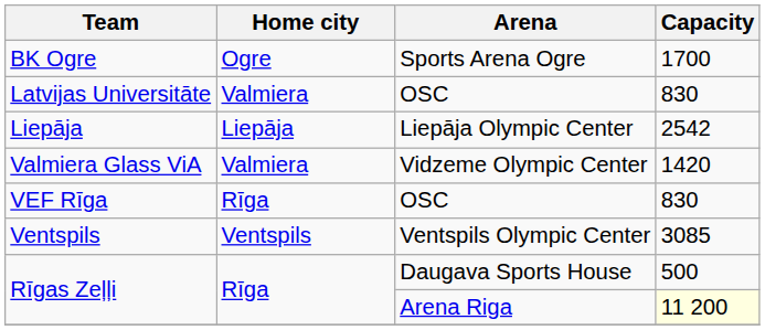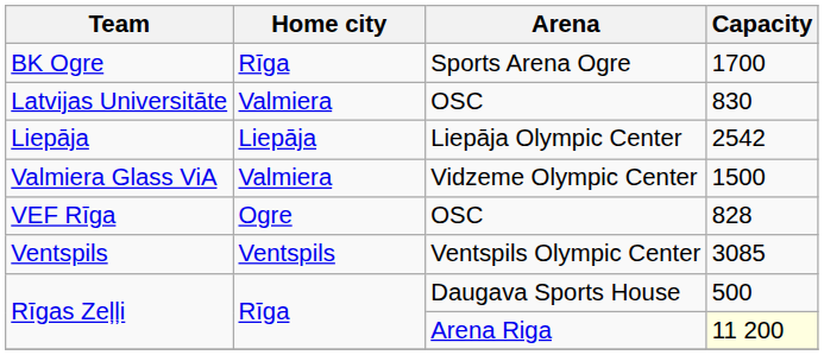BK Ogre | Home city: Ogre -> Rīga
Valmiera Glass ViA | Capacity: 1420 -> 1500
VEF Rīga | Home city: Rīga -> Ogre
VEF Rīga | Capacity: 830 -> 828
